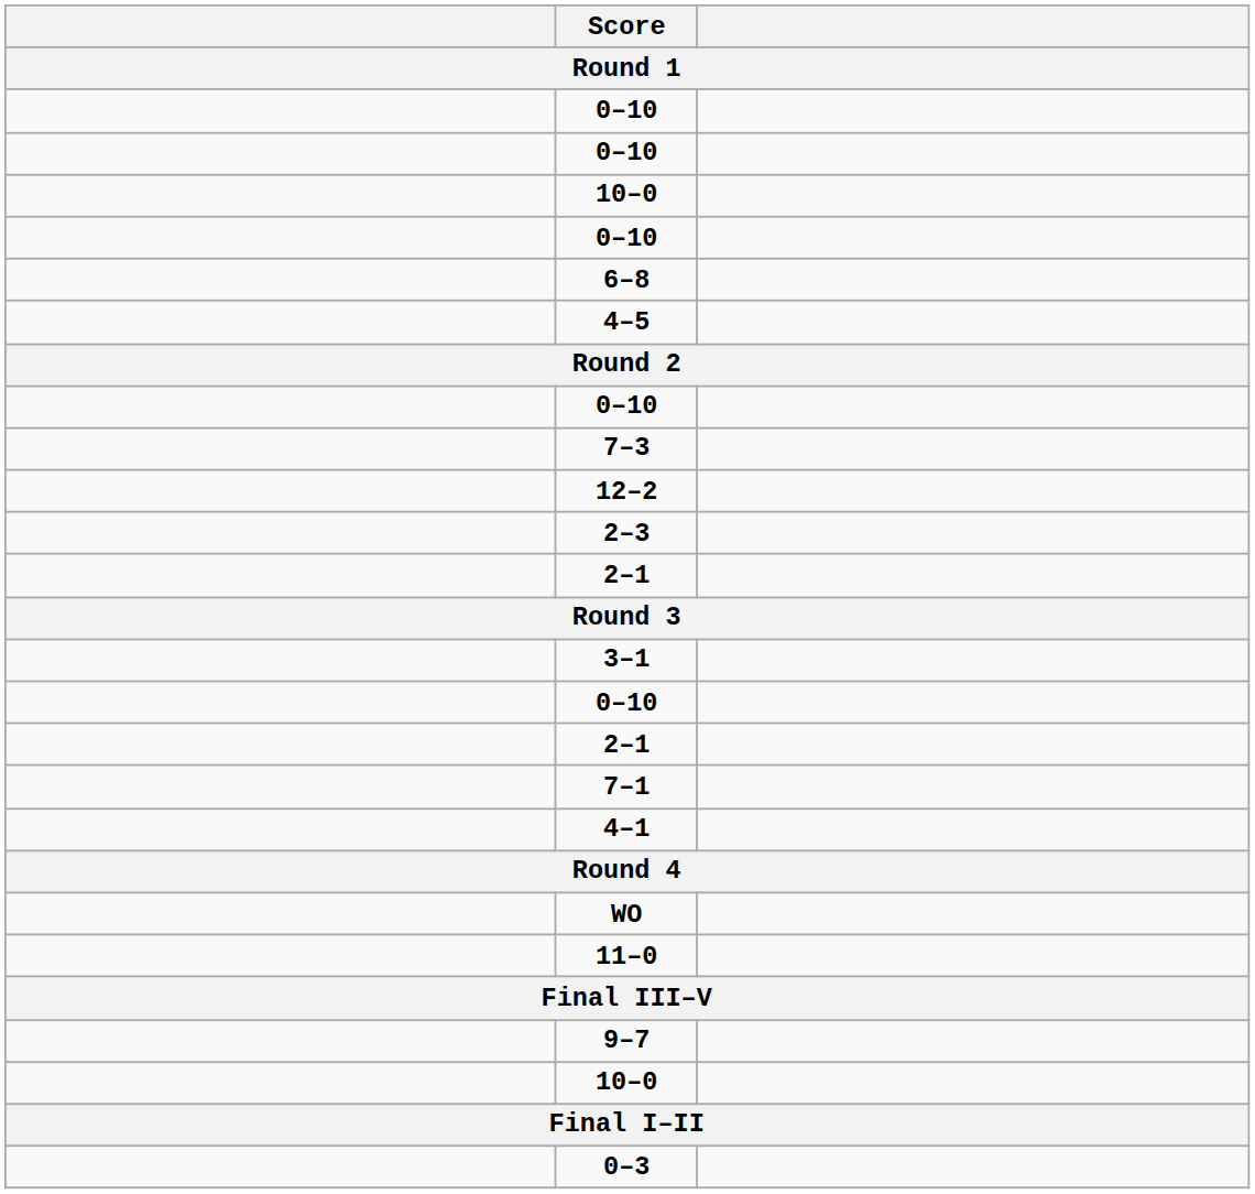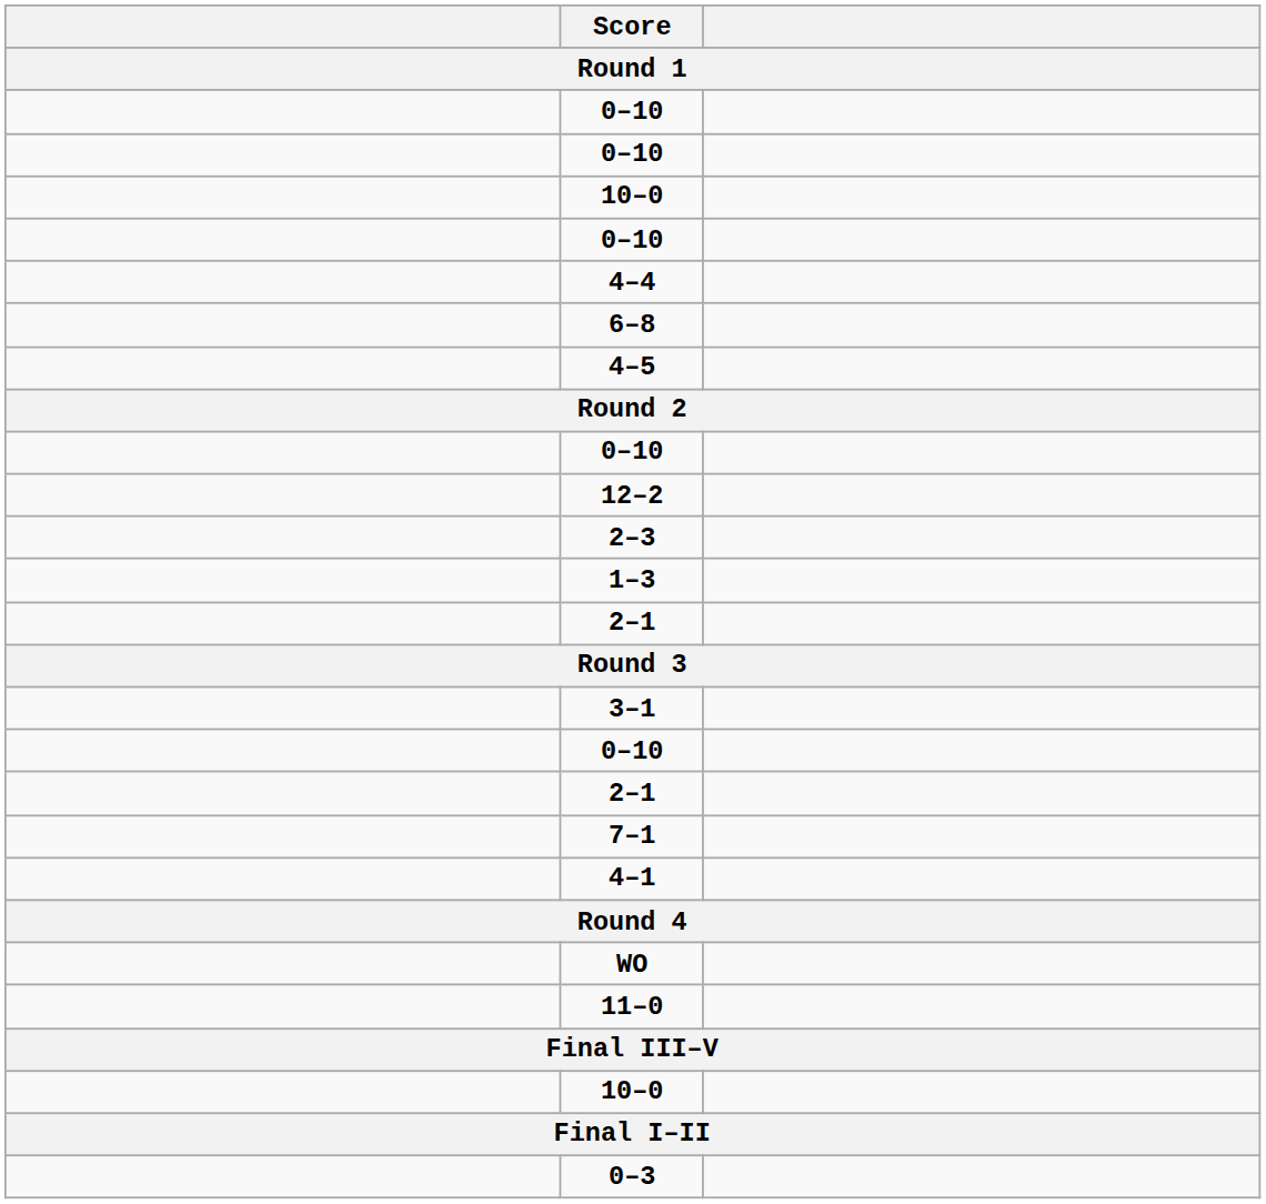+ row: 4–4
- row: 7–3
+ row: 1–3
- row: 9–7
